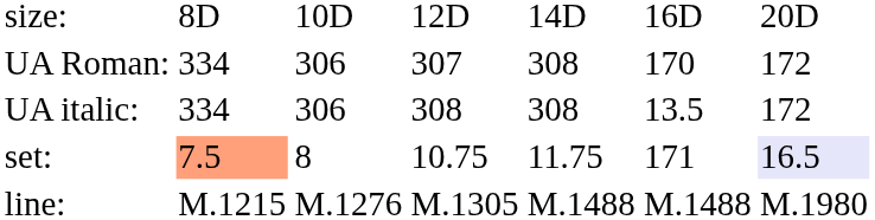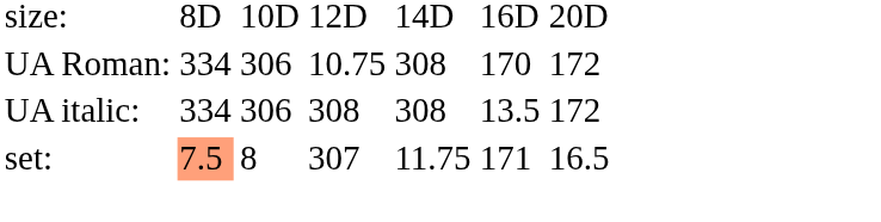UA Roman: | column 4: 307 -> 10.75
set: | column 4: 10.75 -> 307
set: | column 7: lavender background -> no background
- row: line: | M.1215 | M.1276 | M.1305 | M.1488 | M.1488 | M.1980
